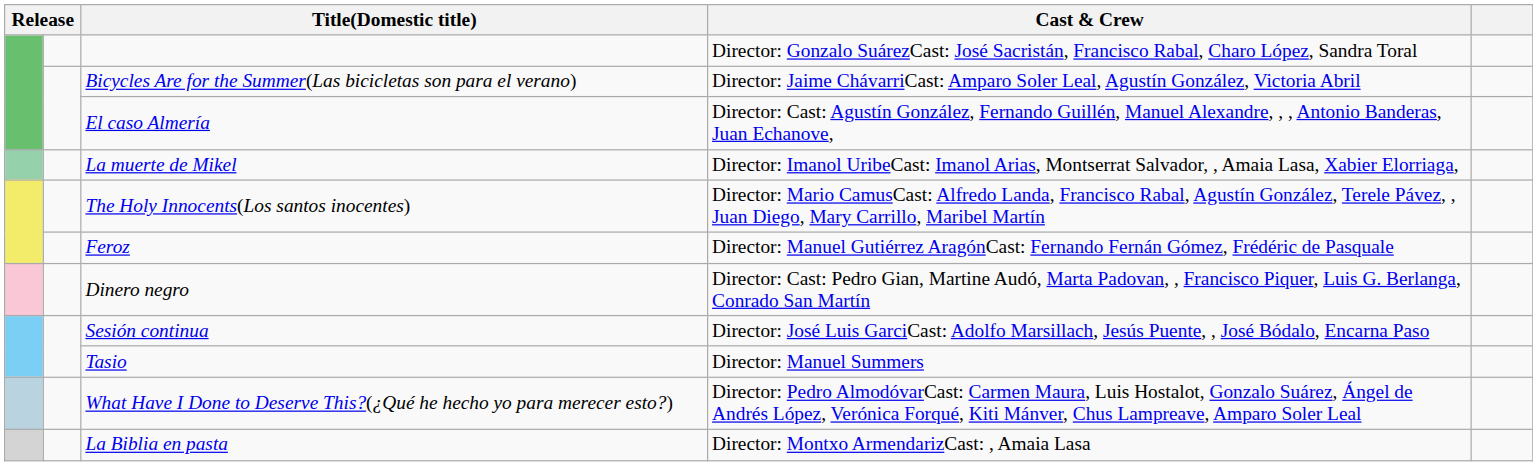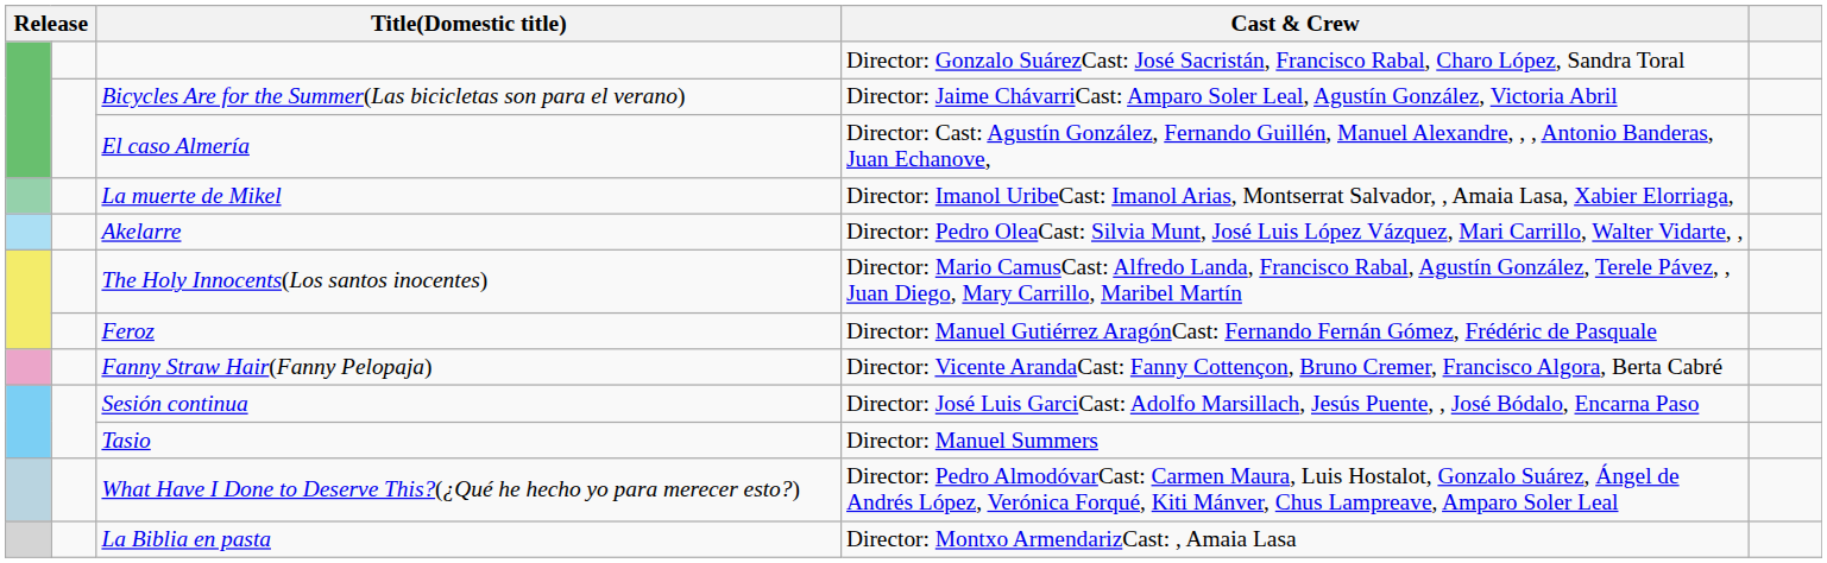+ row: Akelarre | Director: Pedro OleaCast: Silvia Munt, José Luis López Vázquez, Mari Carrillo, Walter Vidarte, ,
- row: Dinero negro | Director: Cast: Pedro Gian, Martine Audó, Marta Padovan, , Francisco Piquer, Luis G. Berlanga, Conrado San Martín
+ row: Fanny Straw Hair(Fanny Pelopaja) | Director: Vicente ArandaCast: Fanny Cottençon, Bruno Cremer, Francisco Algora, Berta Cabré
